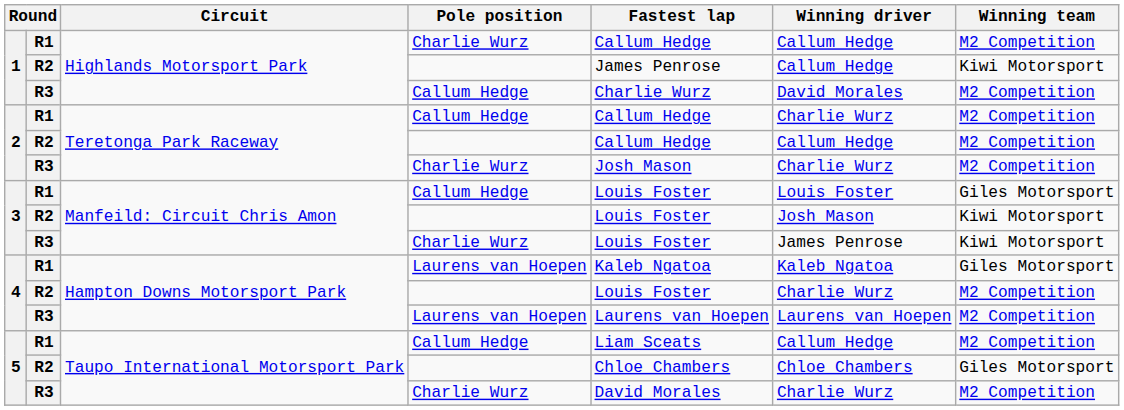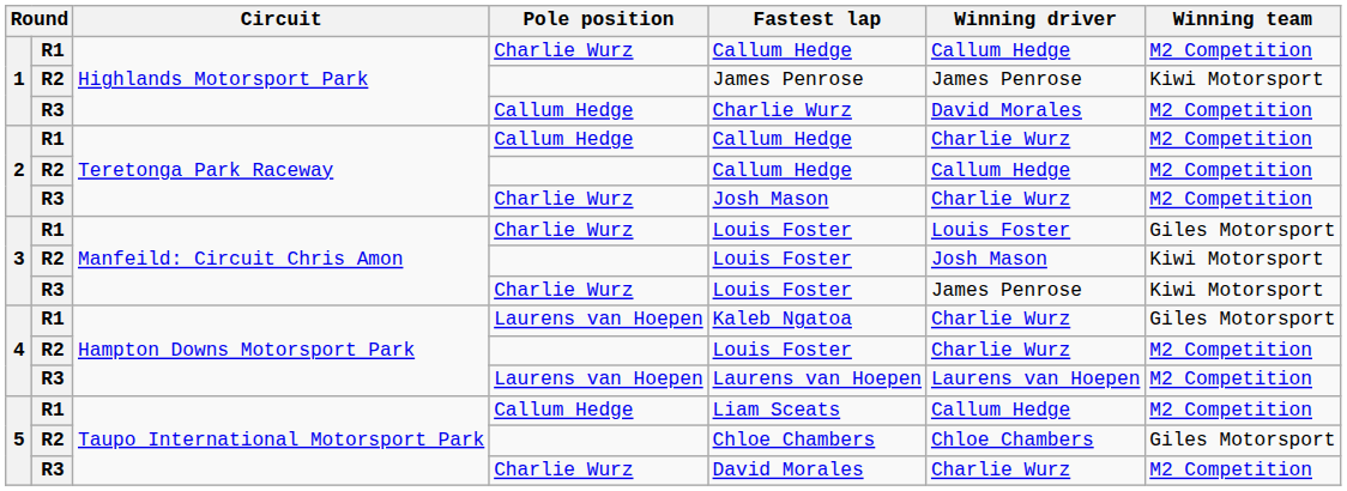1 / R2 | Winning driver: Callum Hedge -> James Penrose
3 / R1 | Pole position: Callum Hedge -> Charlie Wurz
4 / R1 | Winning driver: Kaleb Ngatoa -> Charlie Wurz
